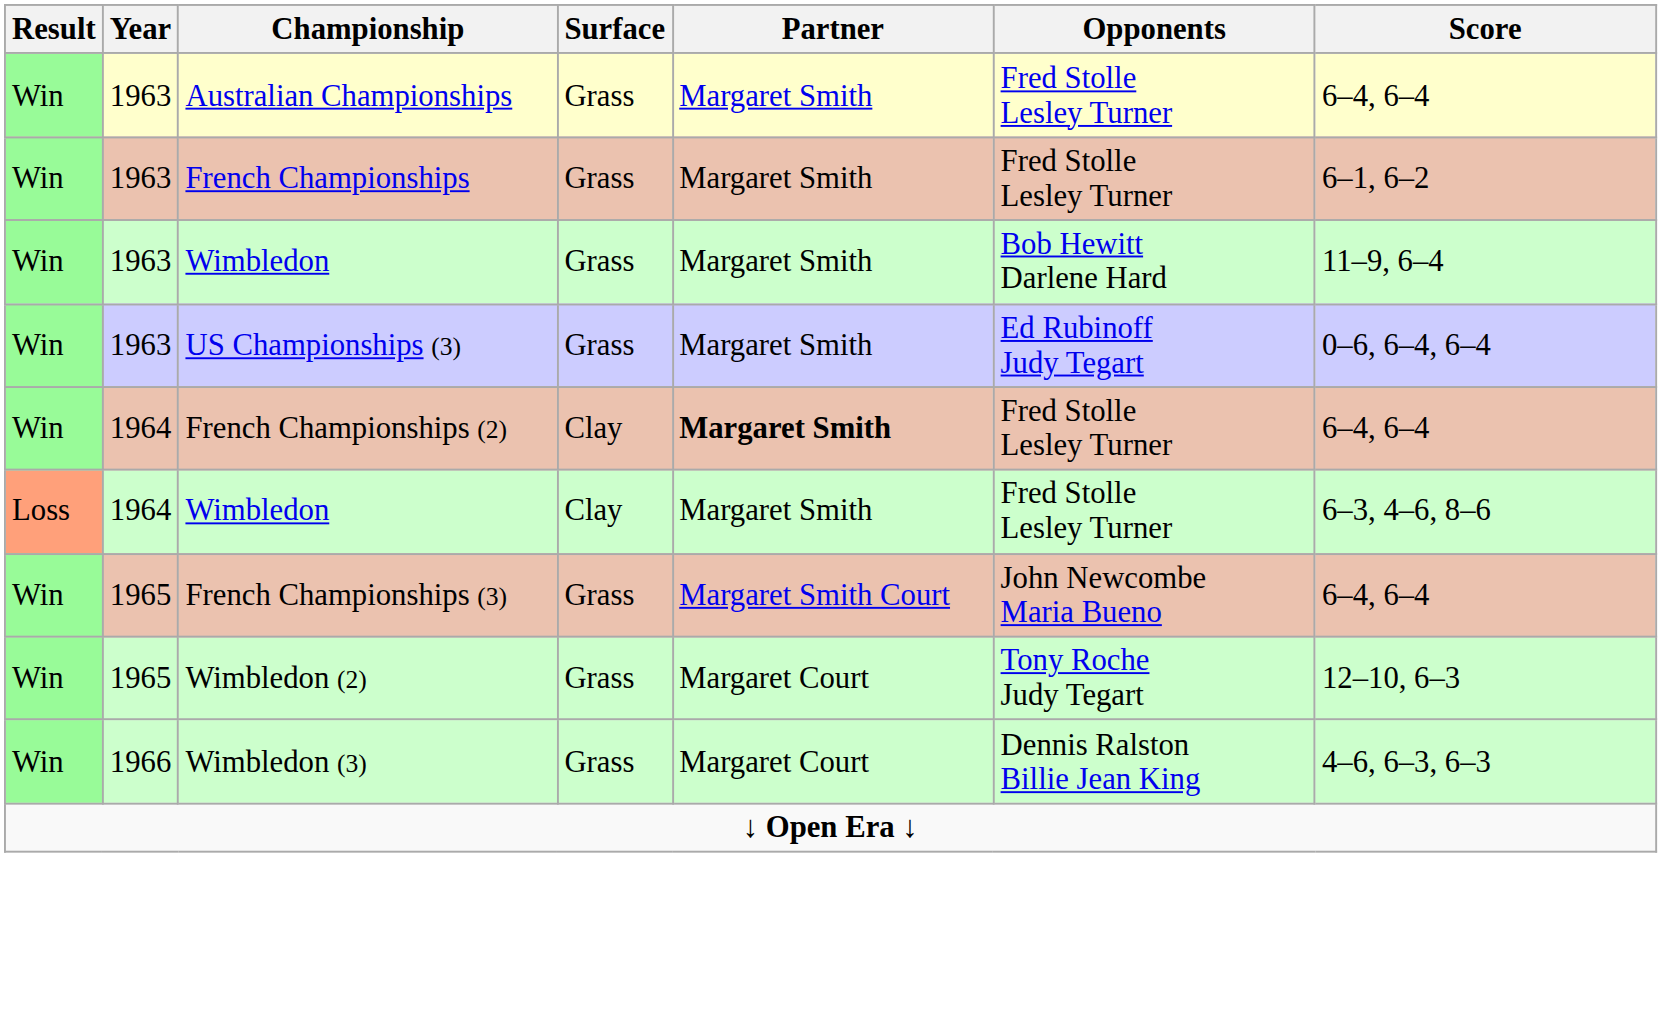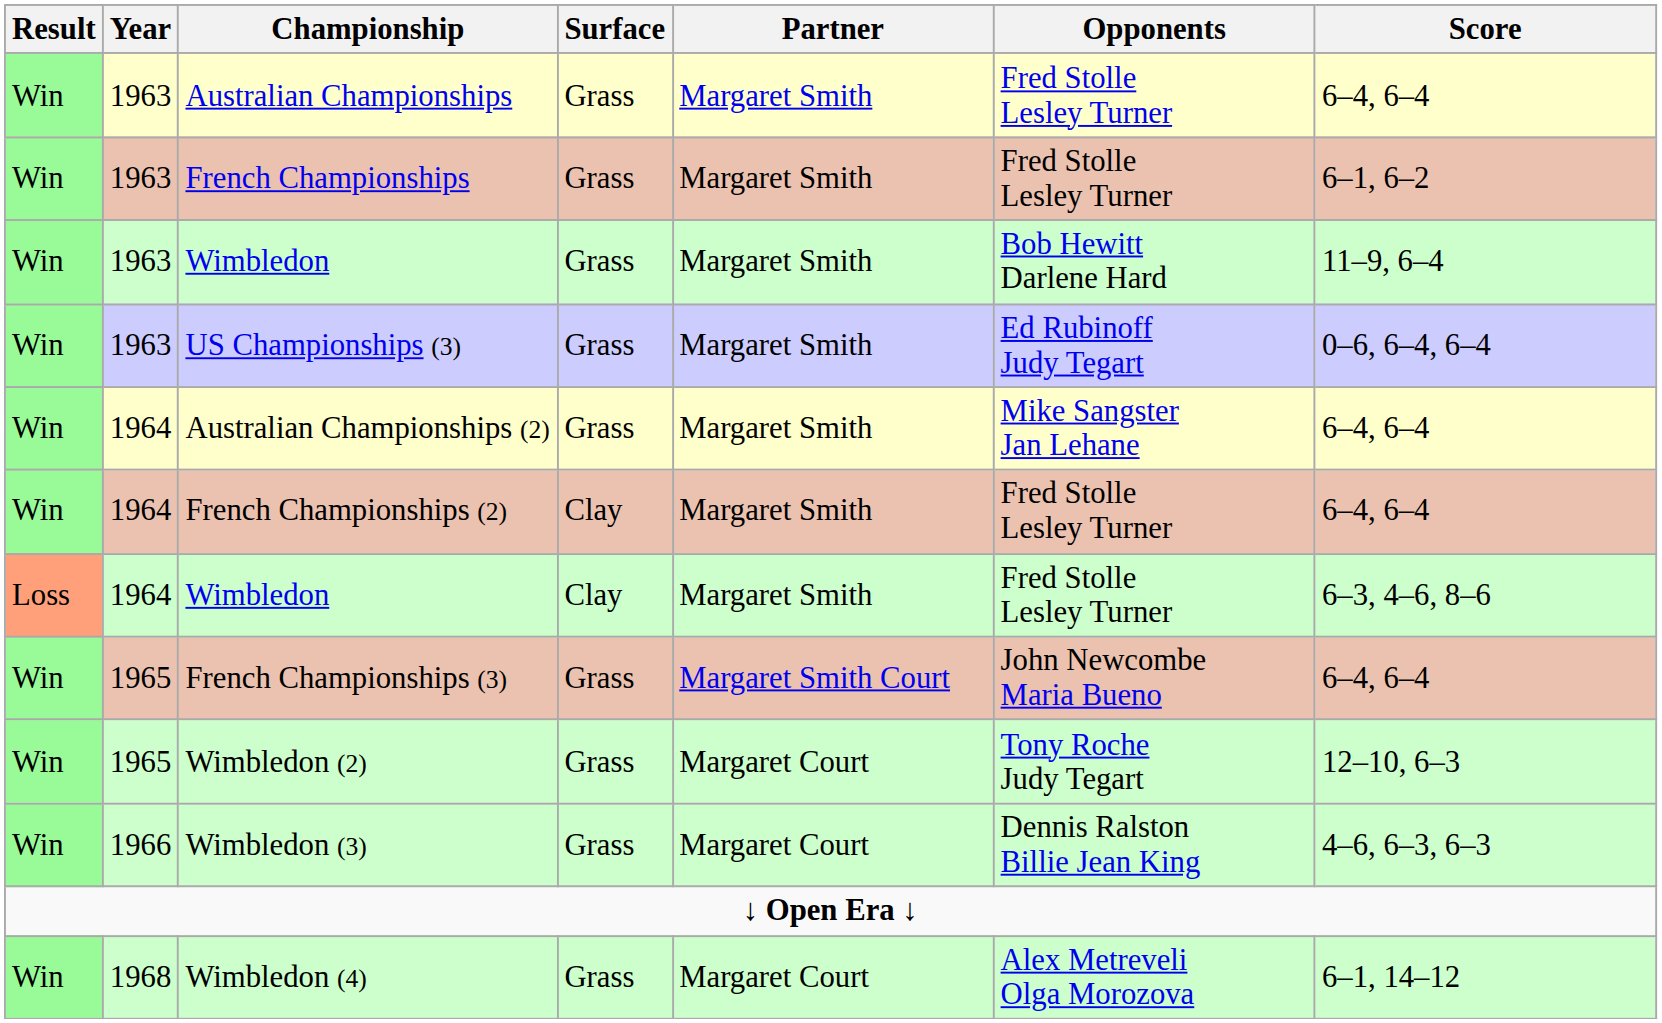+ row: Win | 1964 | Australian Championships (2) | Grass | Margaret Smith | Mike Sangster Jan Lehane | 6–4, 6–4
French Championships (2) | Partner: bold -> normal
+ row: Win | 1968 | Wimbledon (4) | Grass | Margaret Court | Alex Metreveli Olga Morozova | 6–1, 14–12
